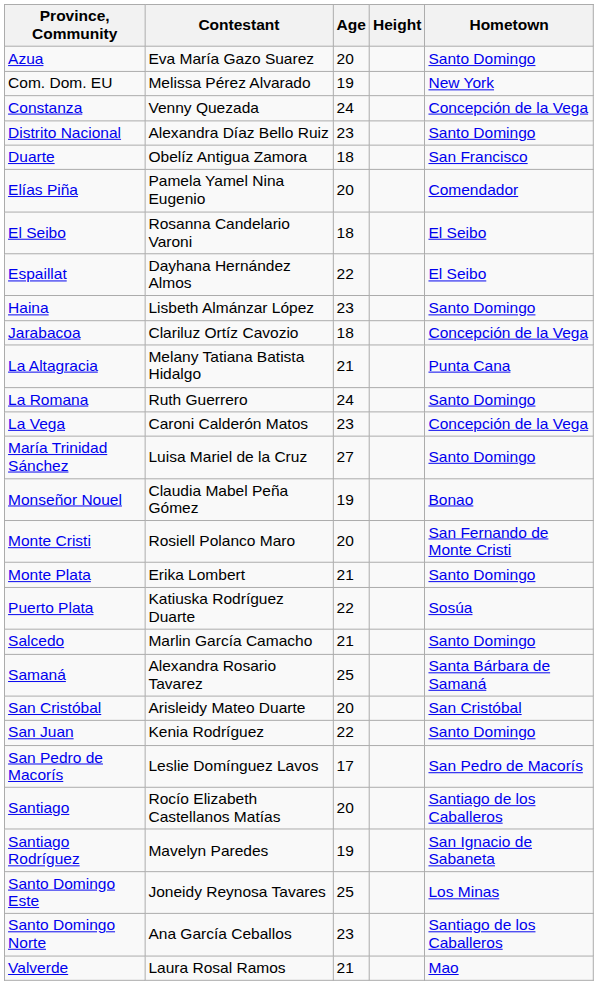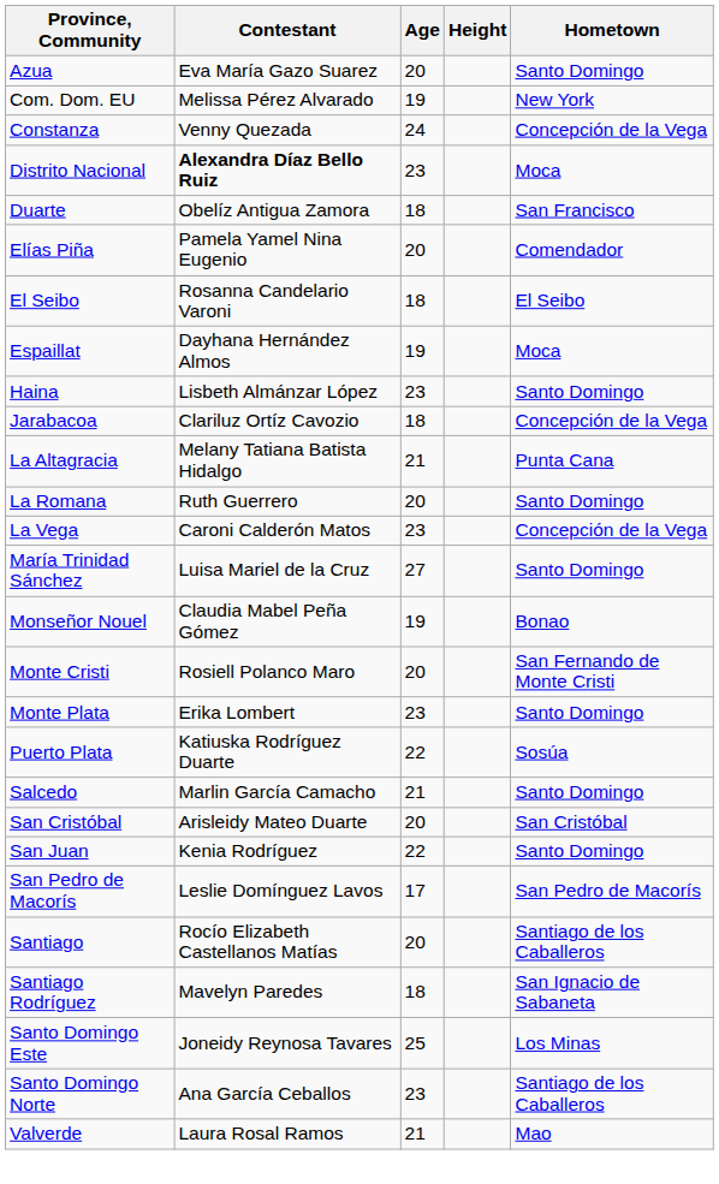Distrito Nacional | Contestant: normal -> bold
Distrito Nacional | Hometown: Santo Domingo -> Moca
Espaillat | Age: 22 -> 19
Espaillat | Hometown: El Seibo -> Moca
La Romana | Age: 24 -> 20
Monte Plata | Age: 21 -> 23
- row: Samaná | Alexandra Rosario Tavarez | 25 | Santa Bárbara de Samaná
Santiago Rodríguez | Age: 19 -> 18
